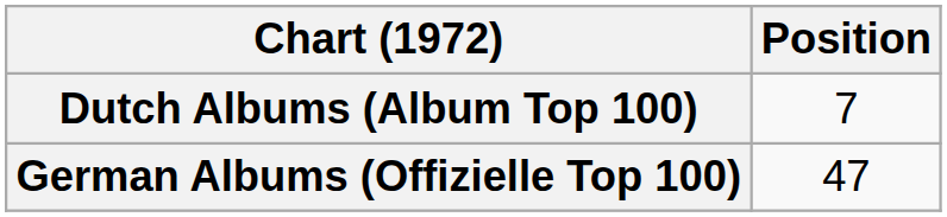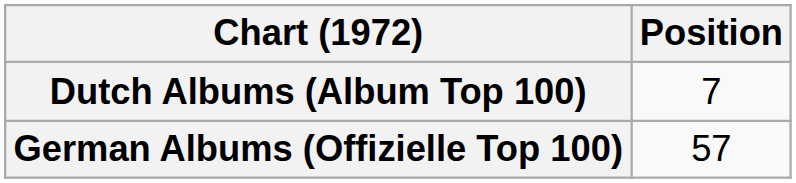German Albums (Offizielle Top 100) | Position: 47 -> 57
